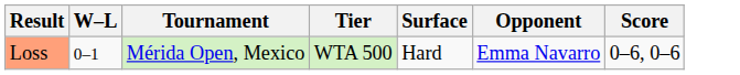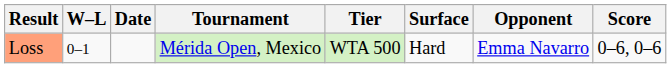+ column: Date
